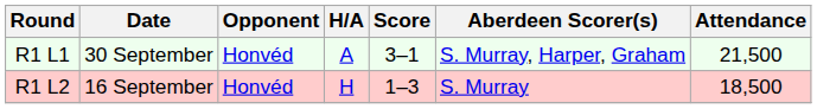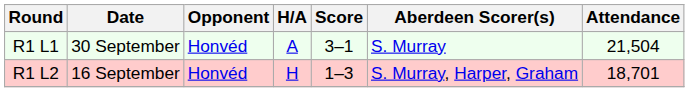R1 L1 | Aberdeen Scorer(s): S. Murray, Harper, Graham -> S. Murray
R1 L1 | Attendance: 21,500 -> 21,504
R1 L2 | Aberdeen Scorer(s): S. Murray -> S. Murray, Harper, Graham
R1 L2 | Attendance: 18,500 -> 18,701
